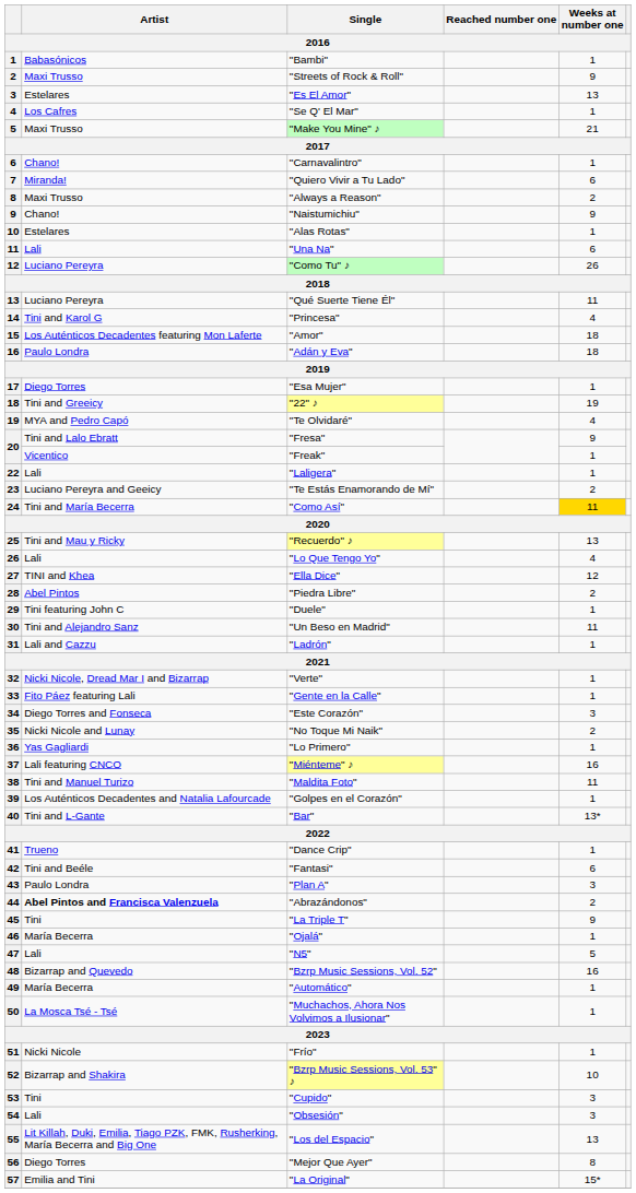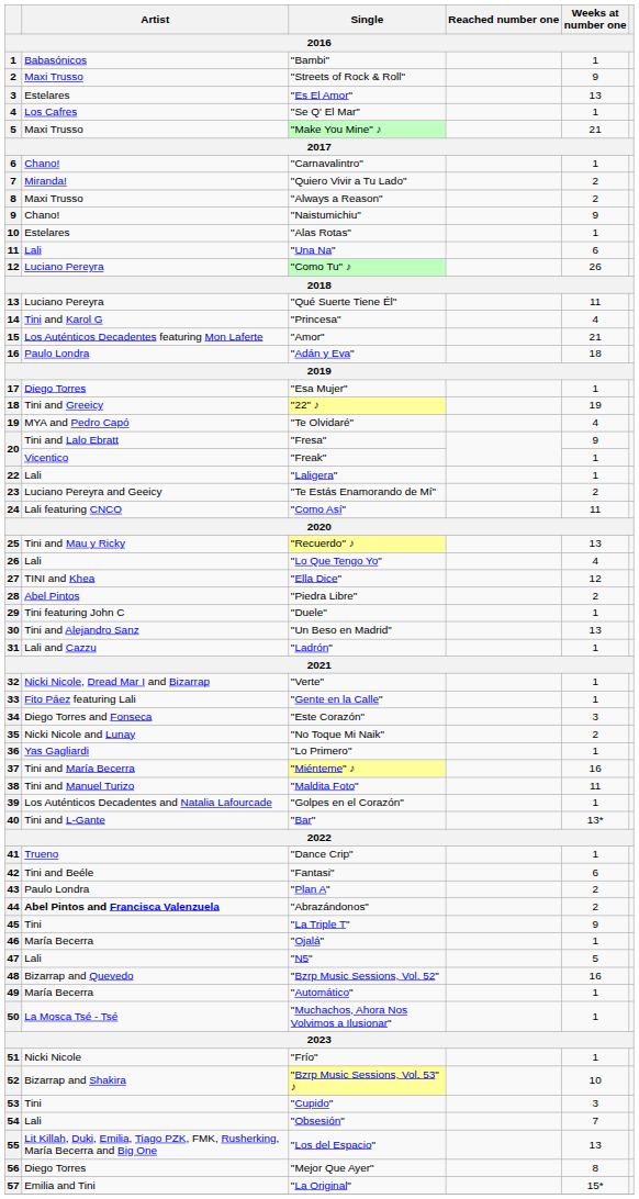"Quiero Vivir a Tu Lado" | Weeks at number one: 6 -> 2
"Amor" | Weeks at number one: 18 -> 21
"Como Así" | Artist: Tini and María Becerra -> Lali featuring CNCO
"Como Así" | Weeks at number one: gold background -> no background
"Un Beso en Madrid" | Weeks at number one: 11 -> 13
"Miénteme" ♪ | Artist: Lali featuring CNCO -> Tini and María Becerra
"Plan A" | Weeks at number one: 3 -> 2
"Obsesión" | Weeks at number one: 3 -> 7
